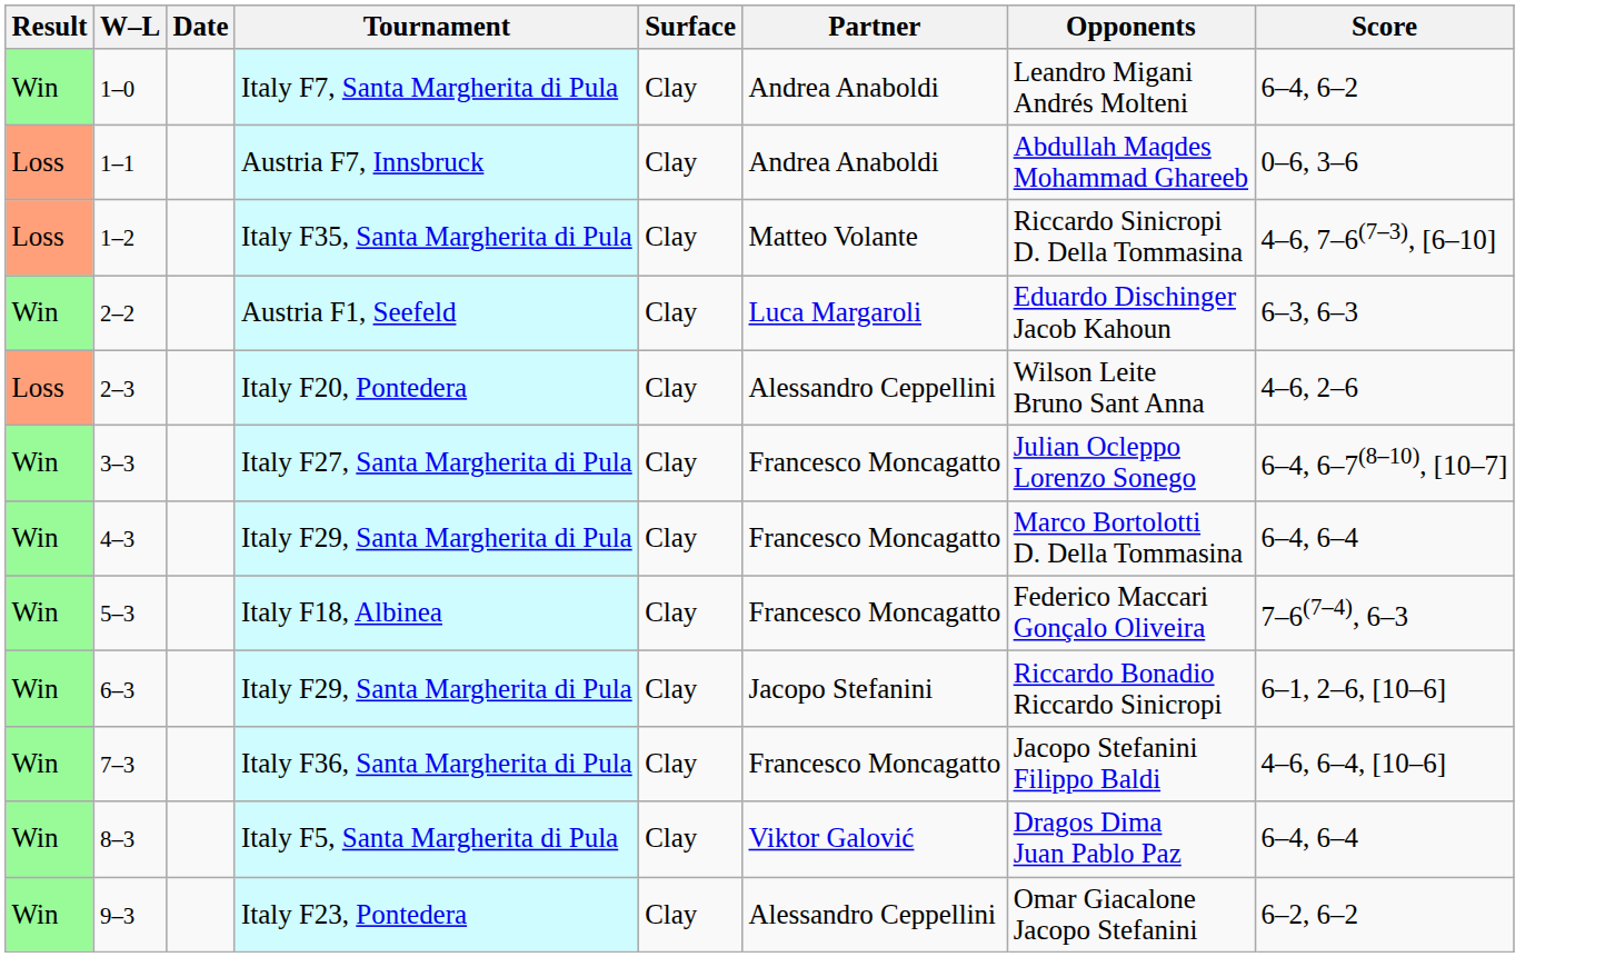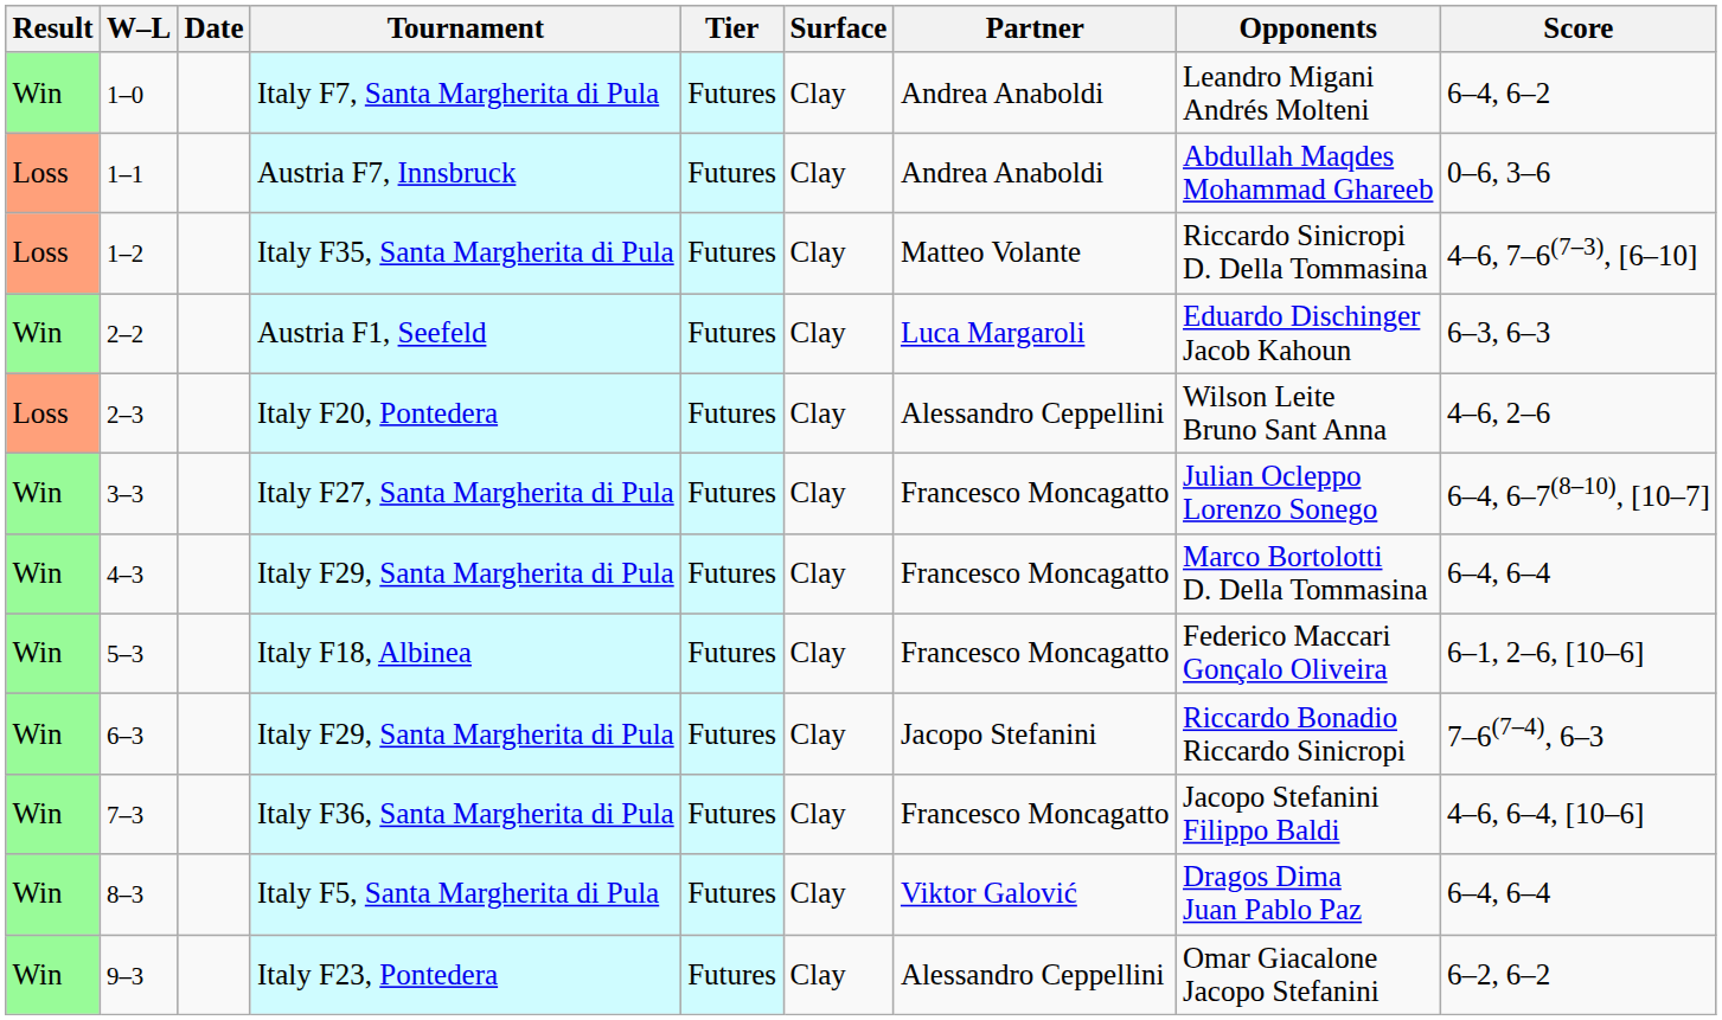+ column: Tier | Futures | Futures | Futures | Futures | Futures | Futures | Futures | Futures | Futures | Futures | Futures | Futures
Italy F18, Albinea | Score: 7–6(7–4), 6–3 -> 6–1, 2–6, [10–6]
6–3 / Italy F29, Santa Margherita di Pula | Score: 6–1, 2–6, [10–6] -> 7–6(7–4), 6–3
